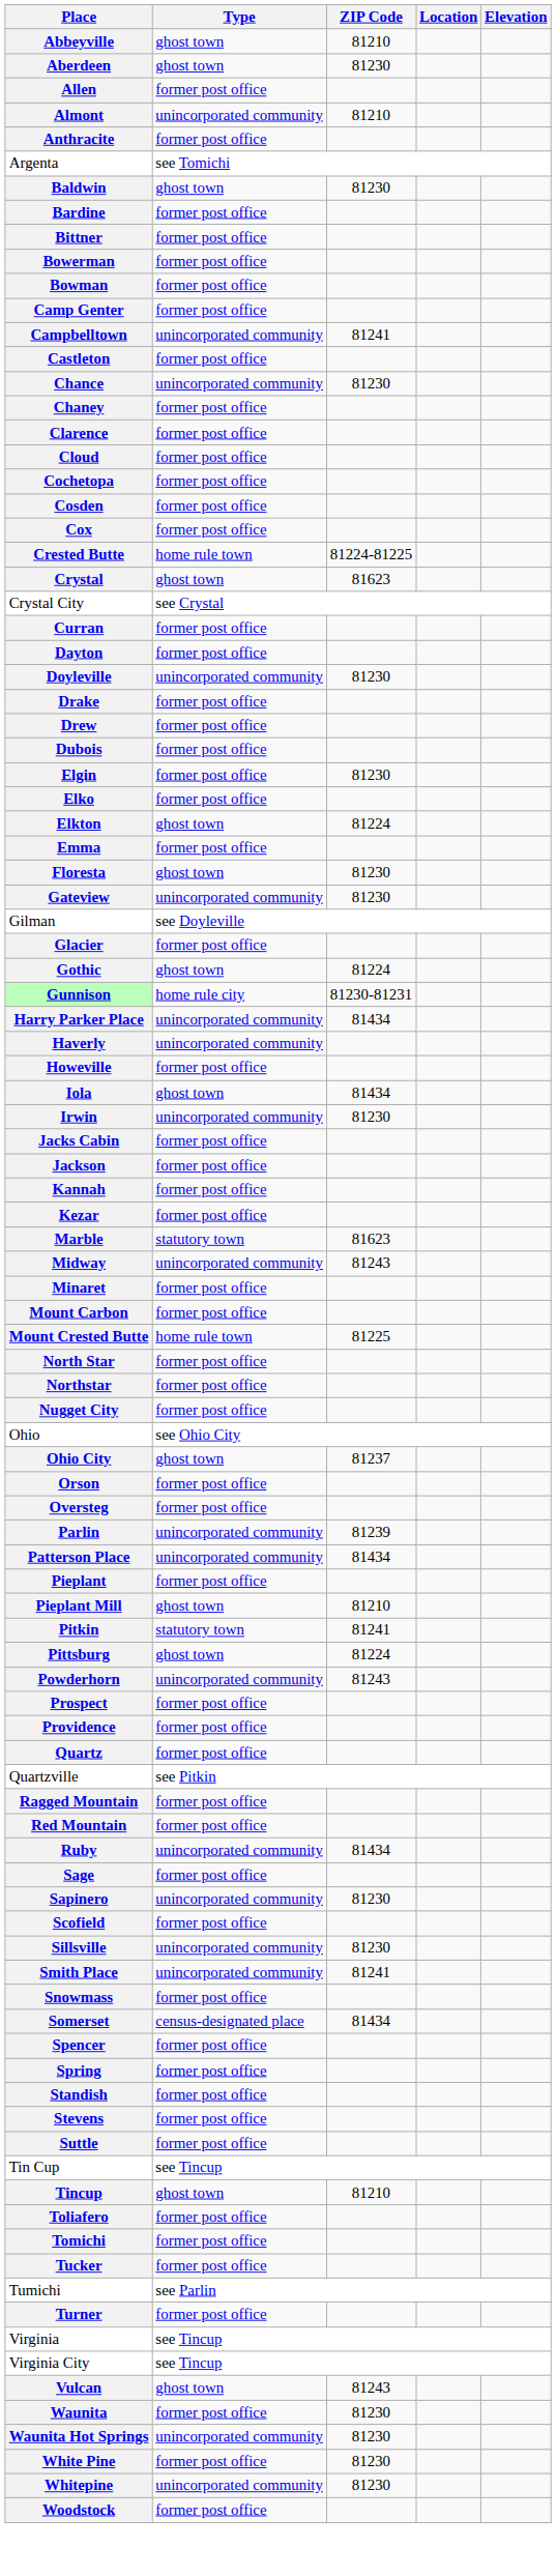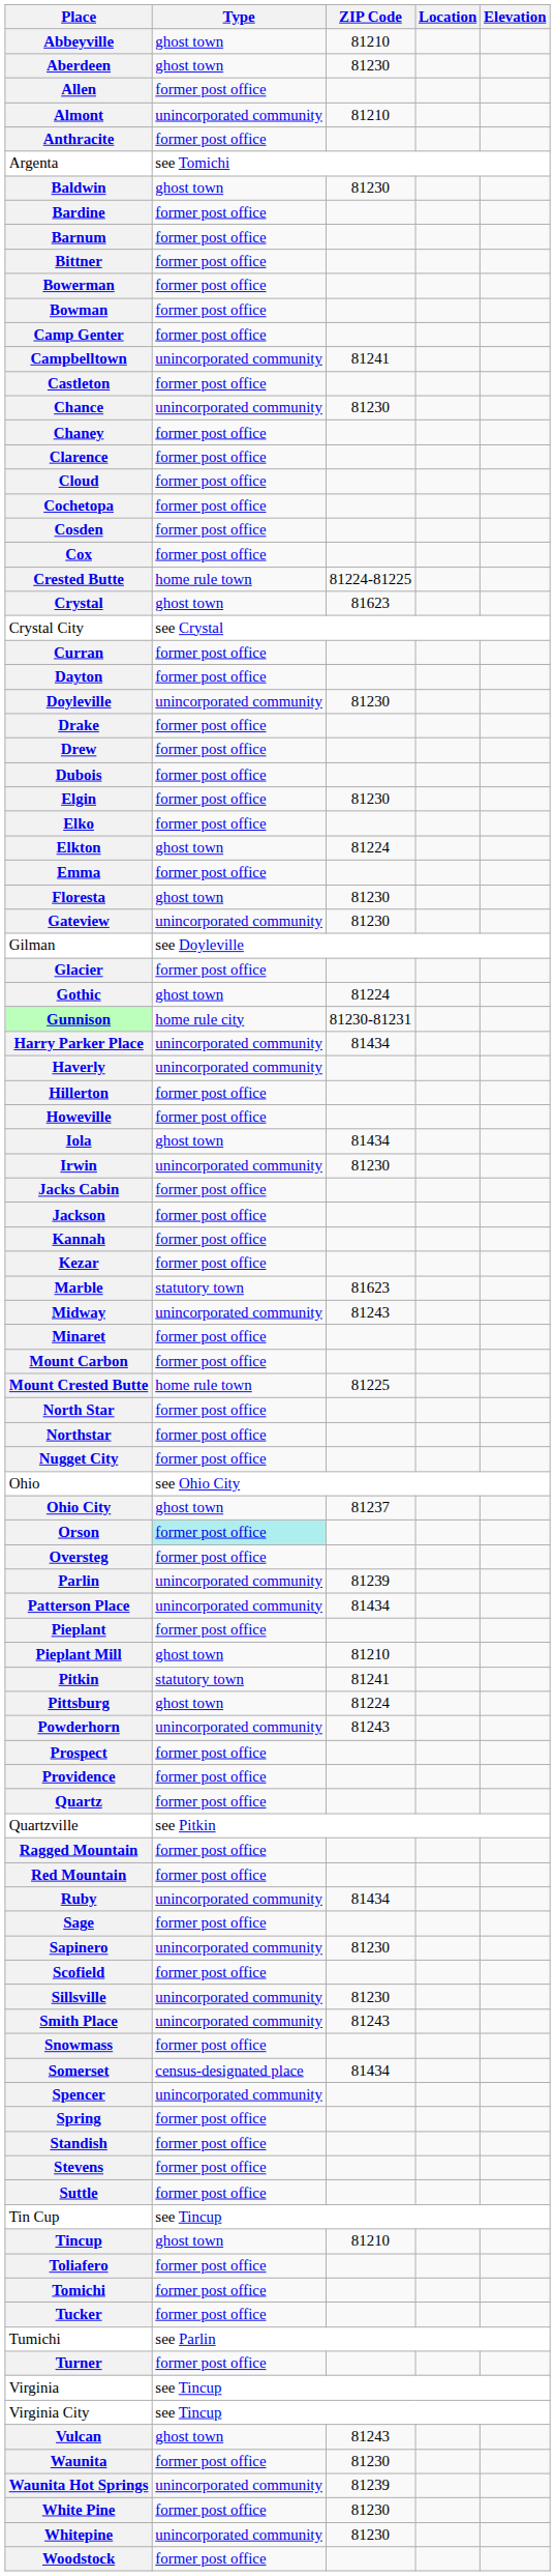+ row: Barnum | former post office
+ row: Hillerton | former post office
Orson | Type: no background -> paleturquoise background
Smith Place | ZIP Code: 81241 -> 81243
Spencer | Type: former post office -> unincorporated community
Waunita Hot Springs | ZIP Code: 81230 -> 81239
